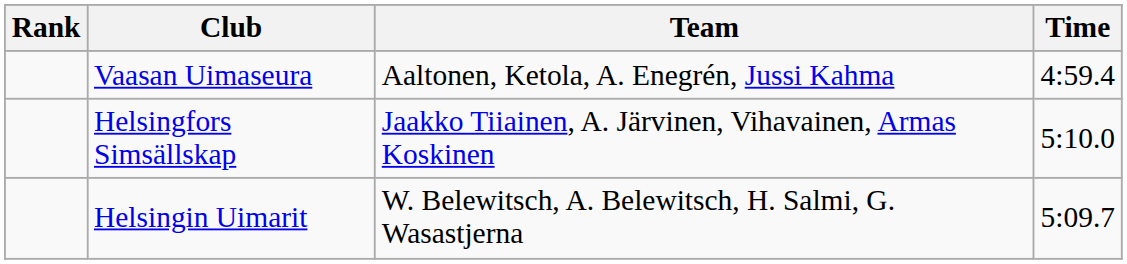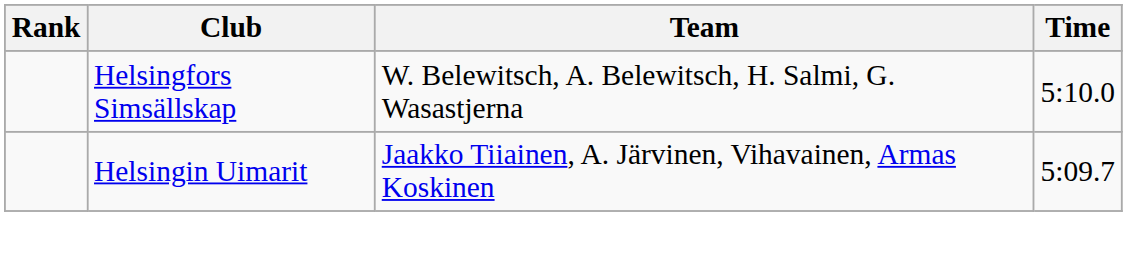- row: Vaasan Uimaseura | Aaltonen, Ketola, A. Enegrén, Jussi Kahma | 4:59.4
Helsingfors Simsällskap | Team: Jaakko Tiiainen, A. Järvinen, Vihavainen, Armas Koskinen -> W. Belewitsch, A. Belewitsch, H. Salmi, G. Wasastjerna
Helsingin Uimarit | Team: W. Belewitsch, A. Belewitsch, H. Salmi, G. Wasastjerna -> Jaakko Tiiainen, A. Järvinen, Vihavainen, Armas Koskinen
